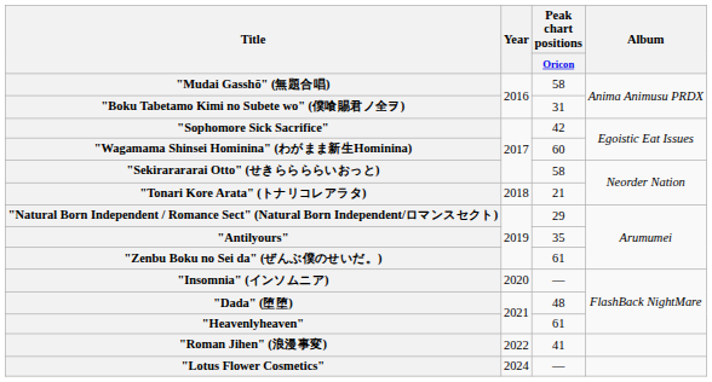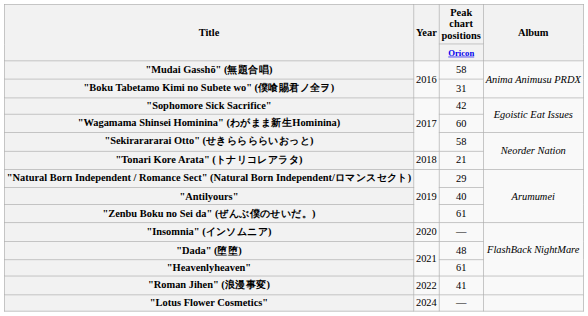"Antilyours" | Peak chart positions / Oricon: 35 -> 40
